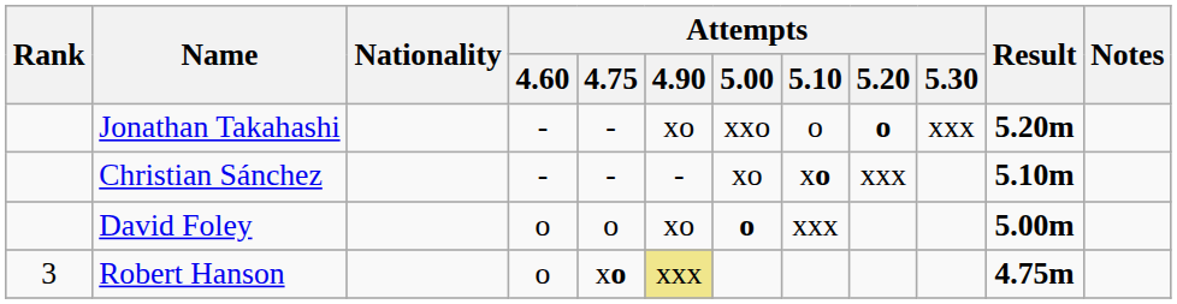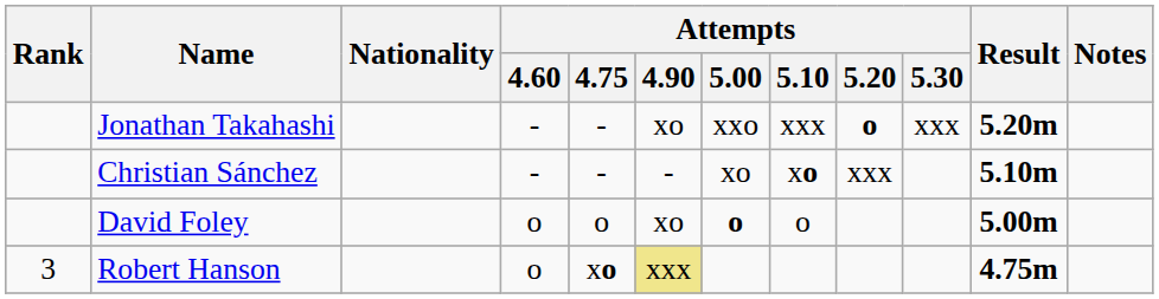Jonathan Takahashi | Attempts / 5.10: o -> xxx
David Foley | Attempts / 5.10: xxx -> o
